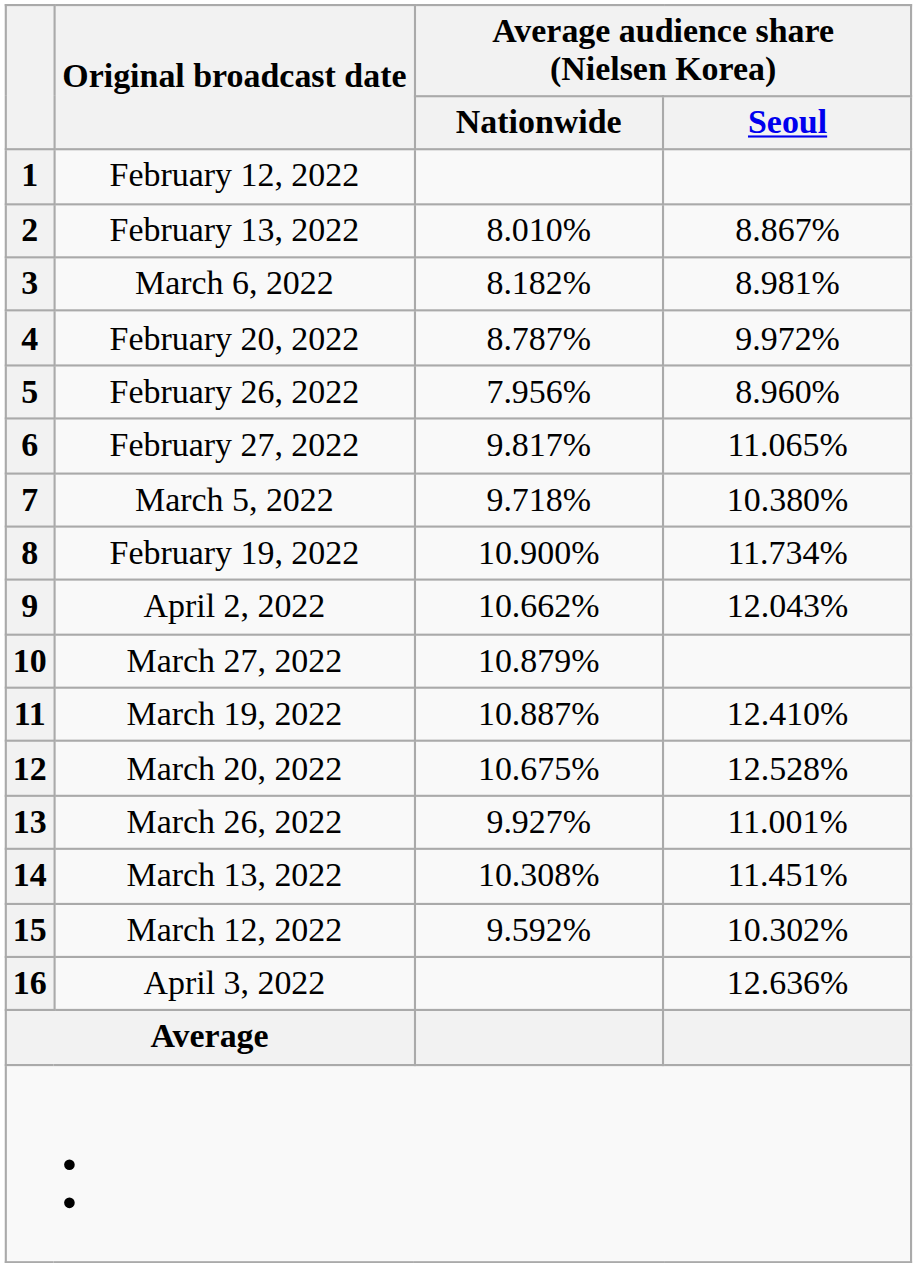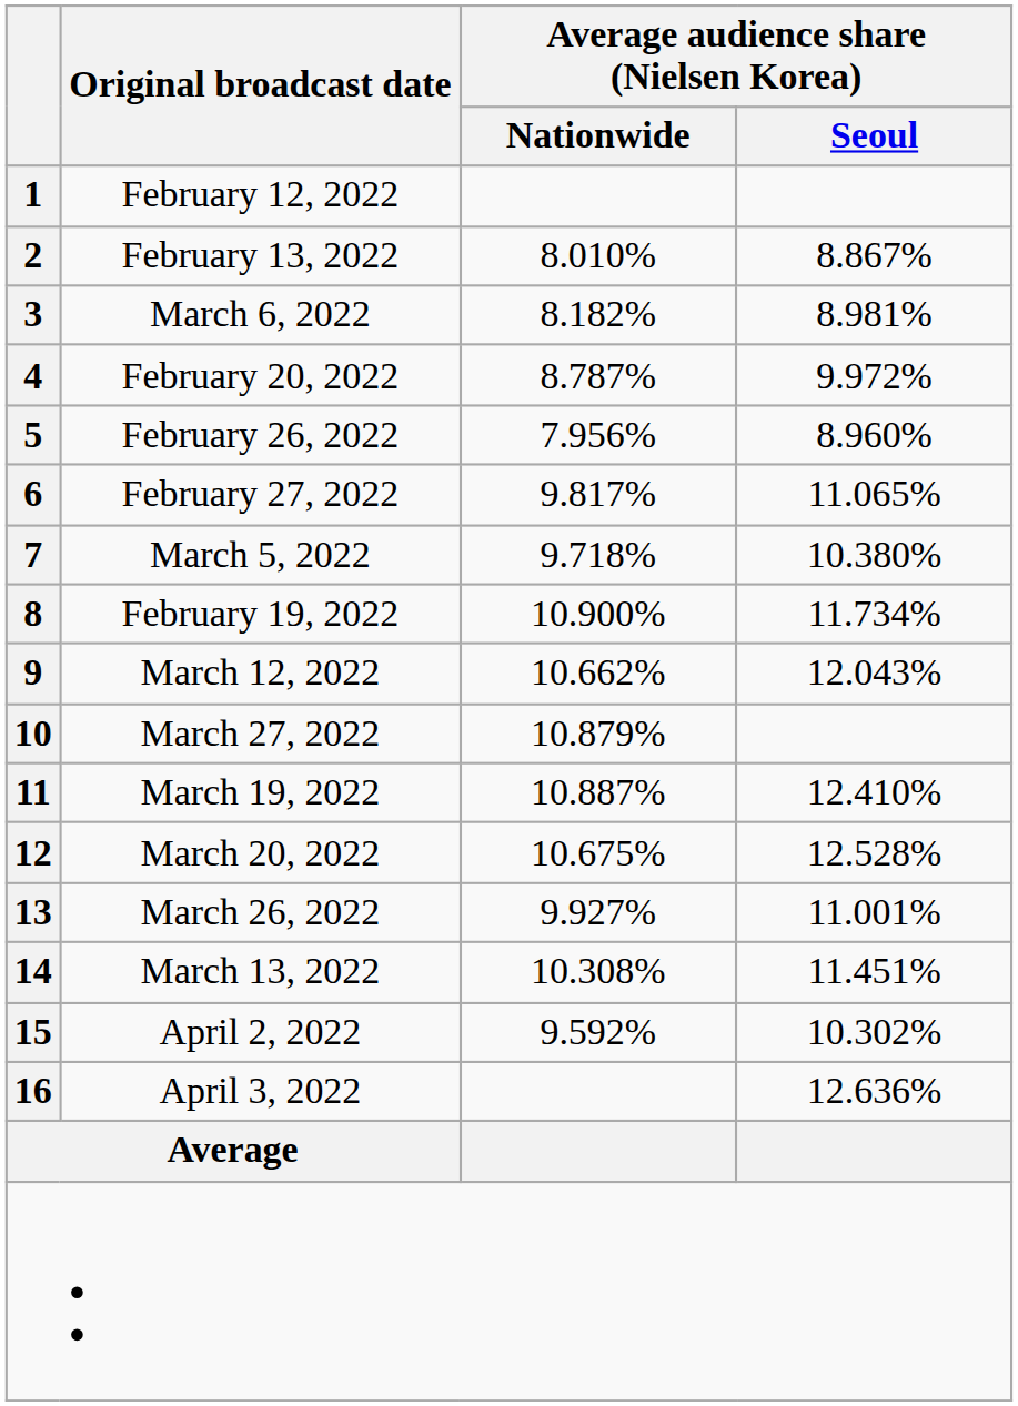9 | Original broadcast date: April 2, 2022 -> March 12, 2022
15 | Original broadcast date: March 12, 2022 -> April 2, 2022
